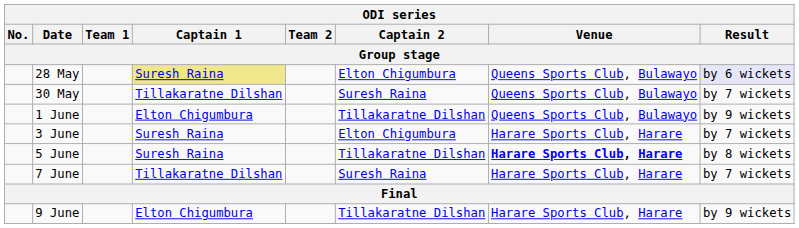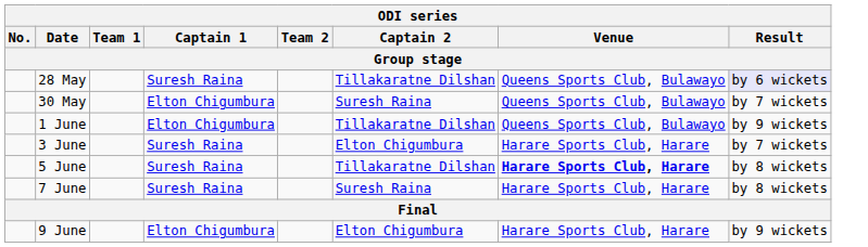28 May | Captain 1: khaki background -> no background
28 May | Captain 2: Elton Chigumbura -> Tillakaratne Dilshan
30 May | Captain 1: Tillakaratne Dilshan -> Elton Chigumbura
7 June | Captain 1: Tillakaratne Dilshan -> Suresh Raina
7 June | Result: by 7 wickets -> by 8 wickets
9 June | Captain 2: Tillakaratne Dilshan -> Elton Chigumbura
